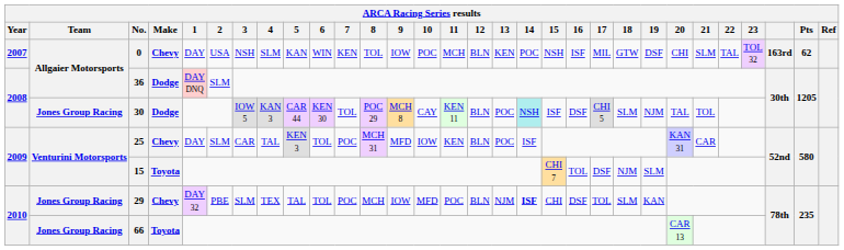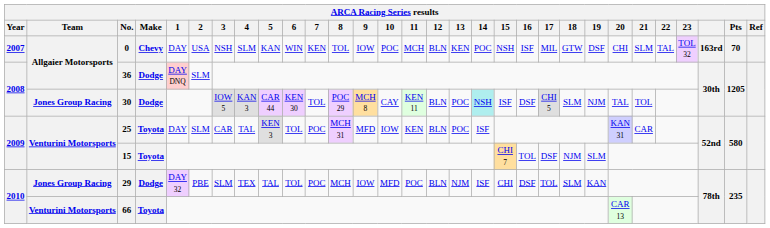0 | Pts: 62 -> 70
25 | Make: Chevy -> Toyota
29 | Make: Chevy -> Dodge
29 | 14: bold -> normal
66 | Team: Jones Group Racing -> Venturini Motorsports
